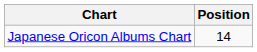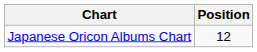Japanese Oricon Albums Chart | Position: 14 -> 12
